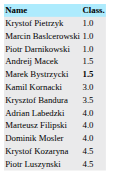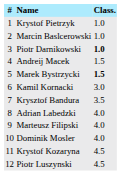+ column: # | 1 | 2 | 3 | 4 | 5 | 6 | 7 | 8 | 9 | 10 | 11 | 12
Piotr Darnikowski | Class.: normal -> bold
